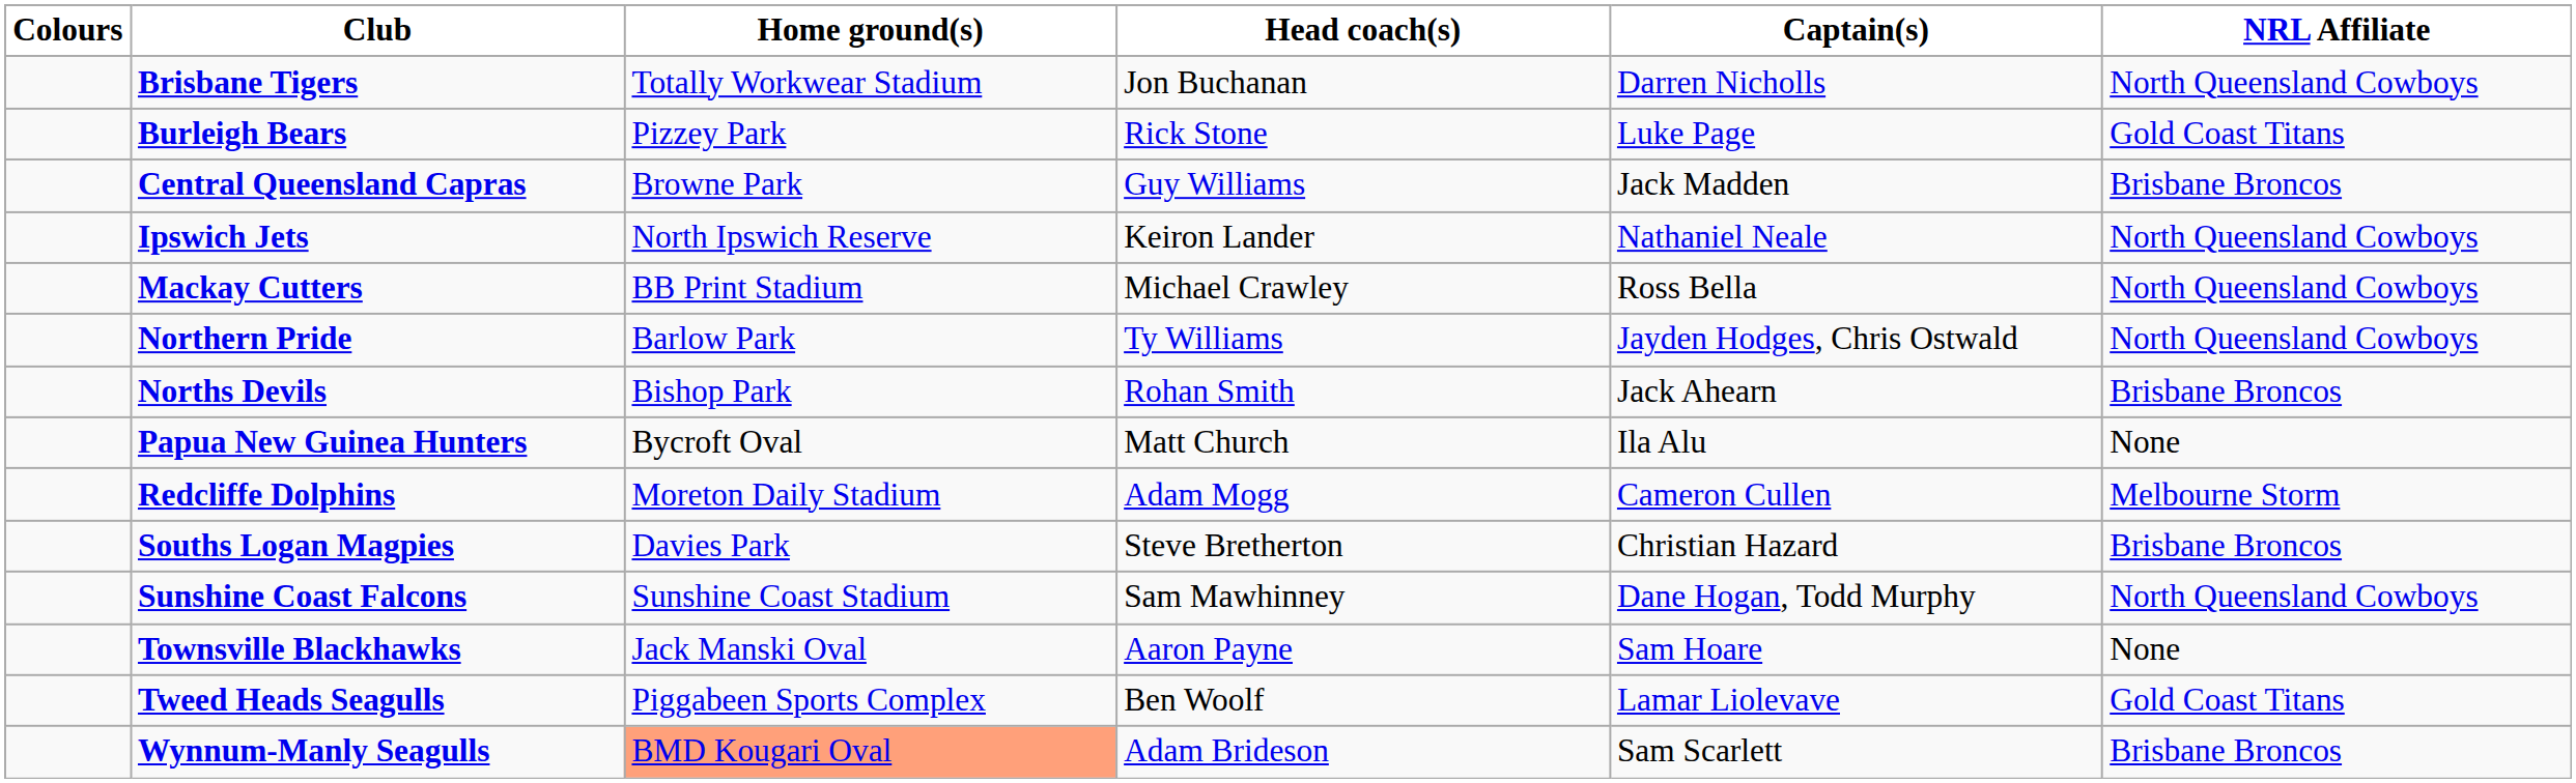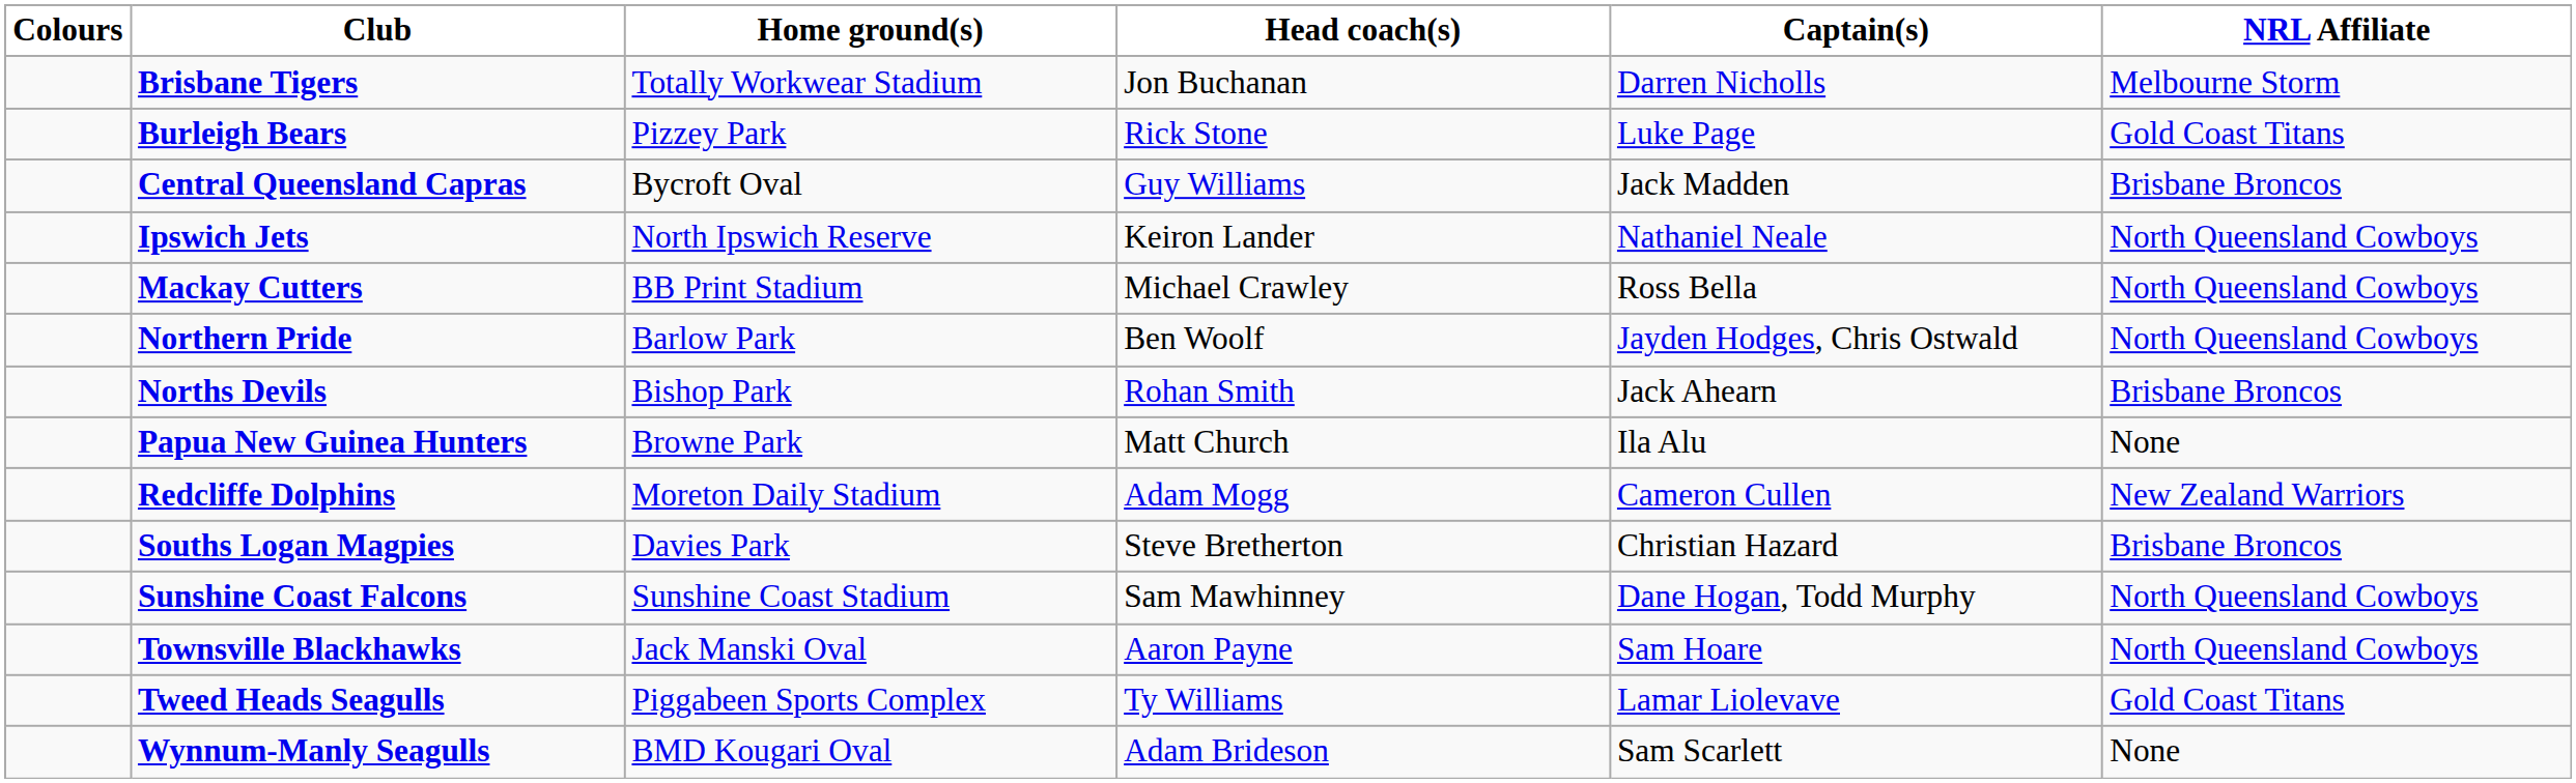Brisbane Tigers | NRL Affiliate: North Queensland Cowboys -> Melbourne Storm
Central Queensland Capras | Home ground(s): Browne Park -> Bycroft Oval
Northern Pride | Head coach(s): Ty Williams -> Ben Woolf
Papua New Guinea Hunters | Home ground(s): Bycroft Oval -> Browne Park
Redcliffe Dolphins | NRL Affiliate: Melbourne Storm -> New Zealand Warriors
Townsville Blackhawks | NRL Affiliate: None -> North Queensland Cowboys
Tweed Heads Seagulls | Head coach(s): Ben Woolf -> Ty Williams
Wynnum-Manly Seagulls | Home ground(s): lightsalmon background -> no background
Wynnum-Manly Seagulls | NRL Affiliate: Brisbane Broncos -> None
